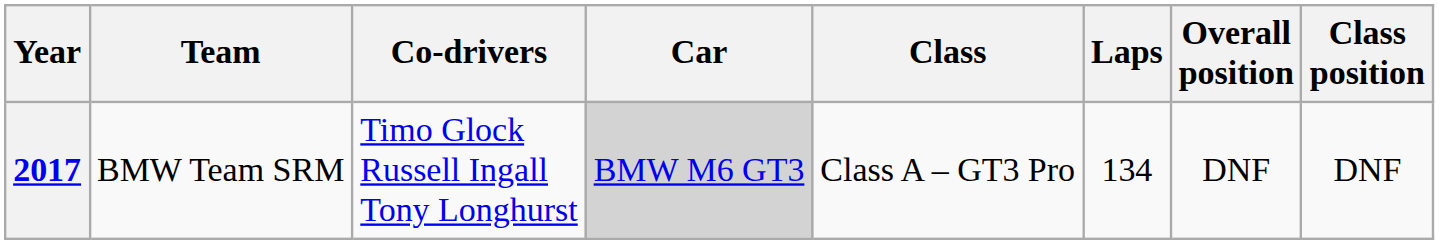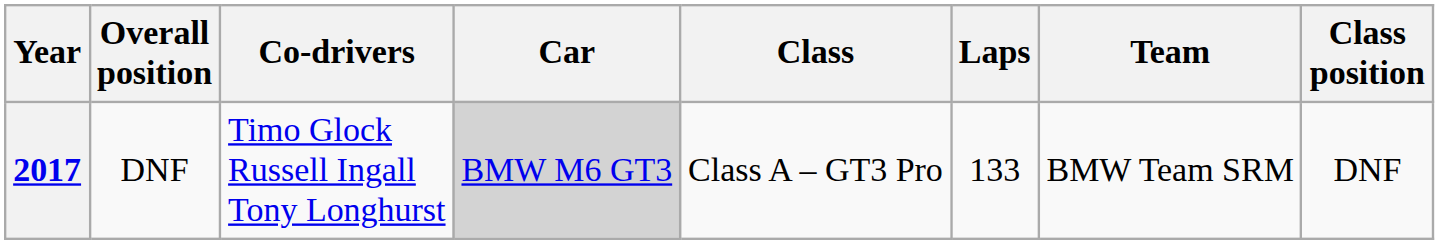columns swapped: Team <-> Overall position
2017 | Laps: 134 -> 133
